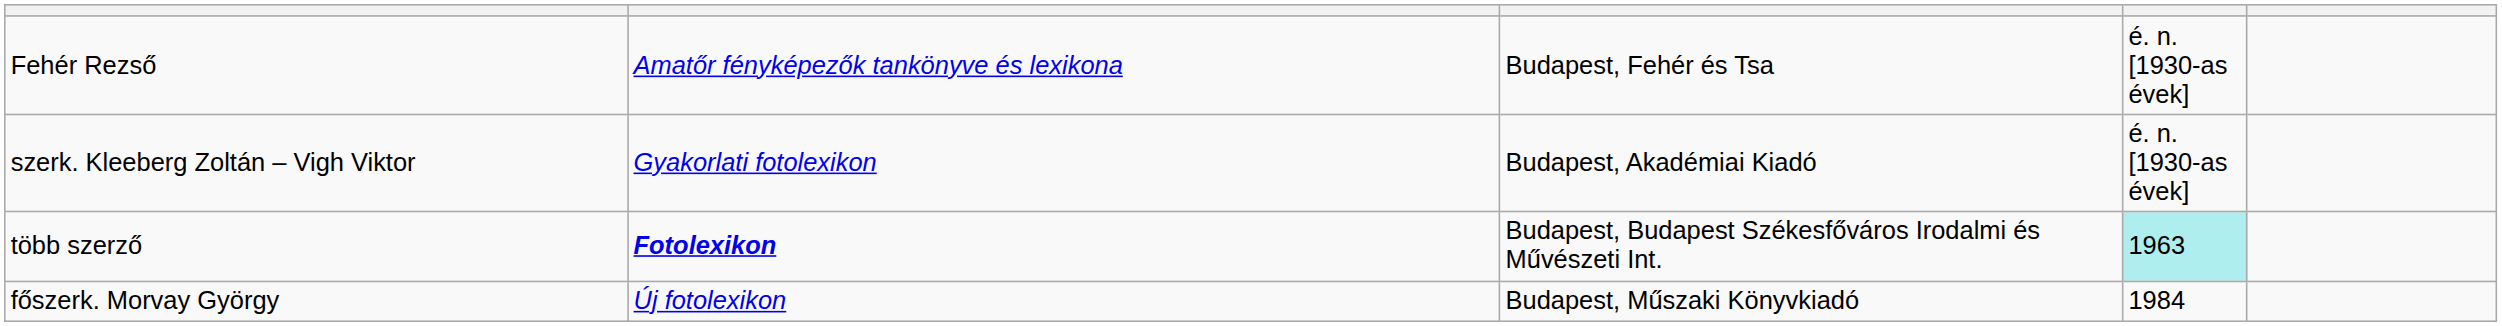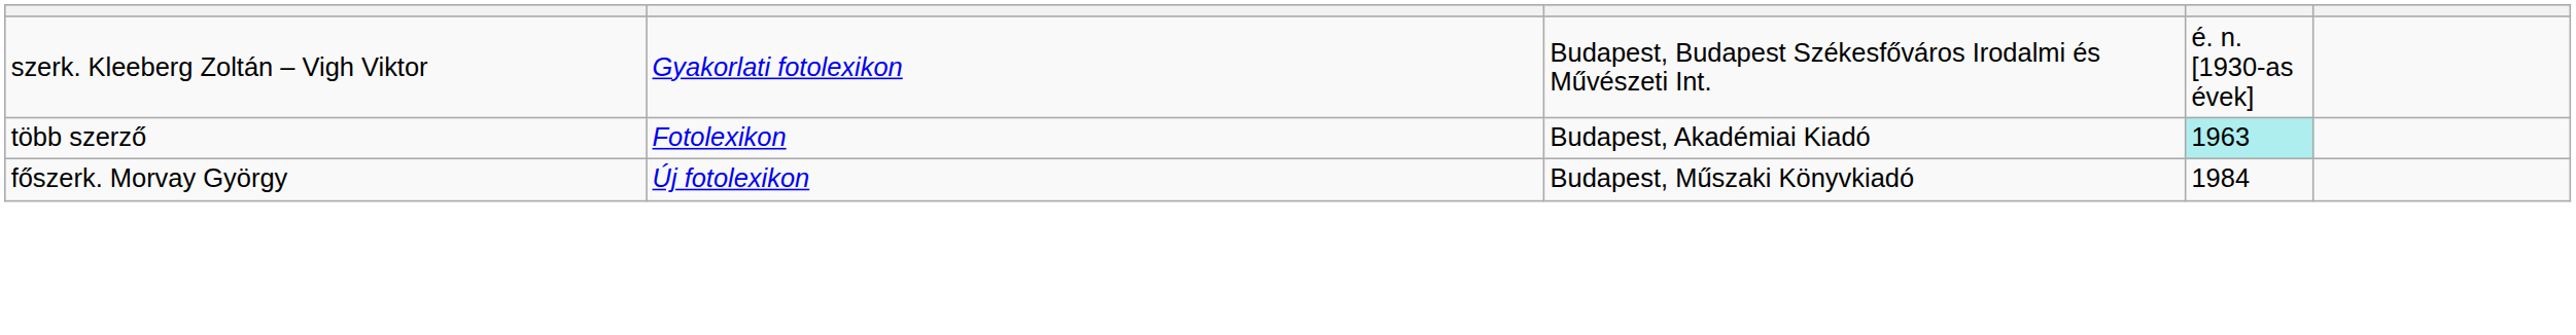- row: Fehér Rezső | Amatőr fényképezők tankönyve és lexikona | Budapest, Fehér és Tsa | é. n. [1930-as évek]
szerk. Kleeberg Zoltán – Vigh Viktor | column 3: Budapest, Akadémiai Kiadó -> Budapest, Budapest Székesfőváros Irodalmi és Művészeti Int.
több szerző | column 2: bold -> normal
több szerző | column 3: Budapest, Budapest Székesfőváros Irodalmi és Művészeti Int. -> Budapest, Akadémiai Kiadó
